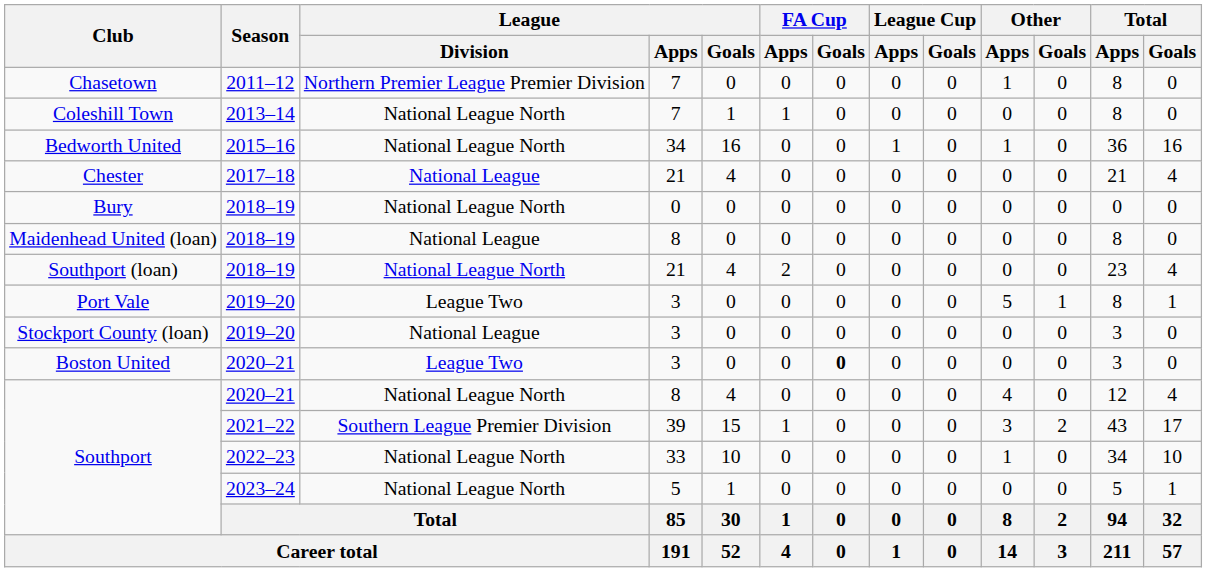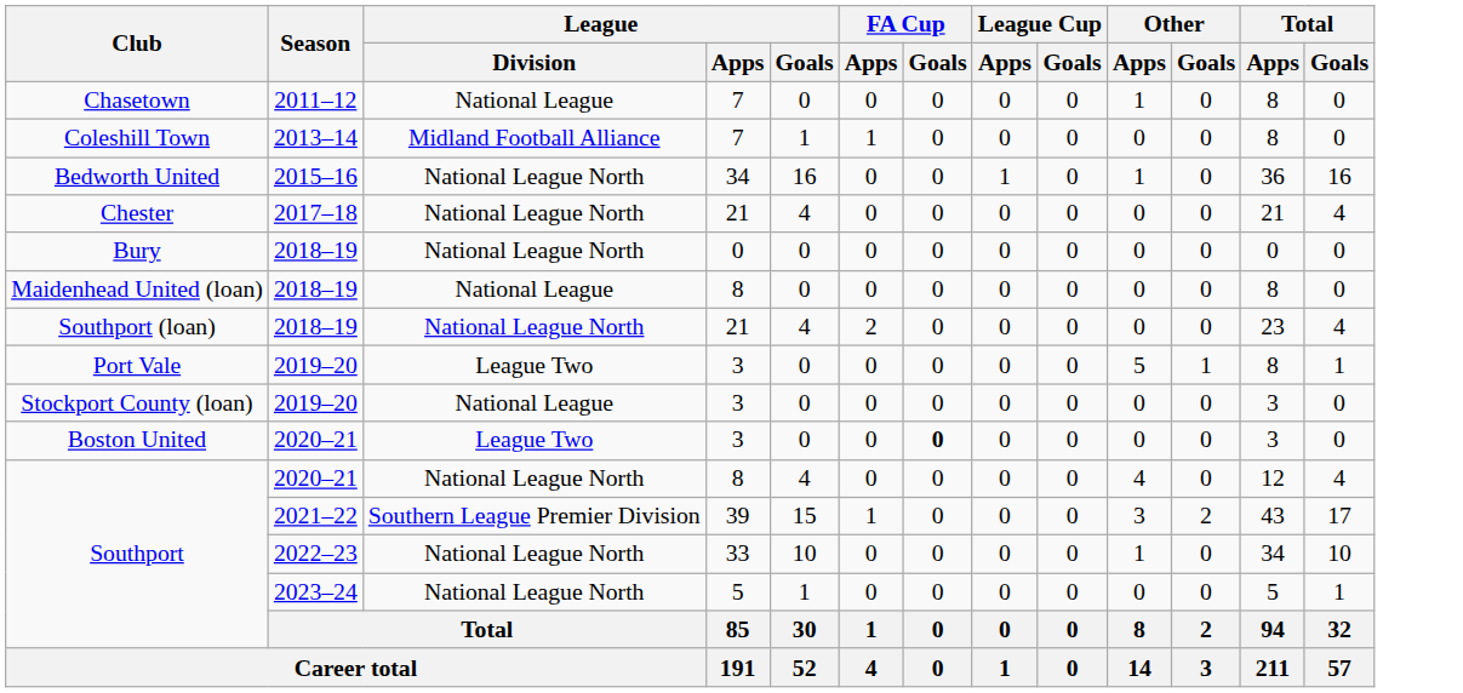Chasetown | League / Division: Northern Premier League Premier Division -> National League
Coleshill Town | League / Division: National League North -> Midland Football Alliance
Chester | League / Division: National League -> National League North
